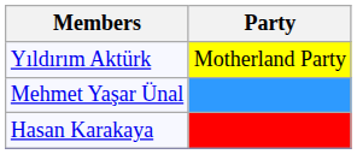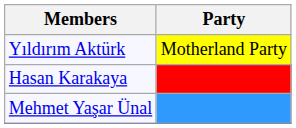rows swapped: Hasan Karakaya <-> Mehmet Yaşar Ünal
